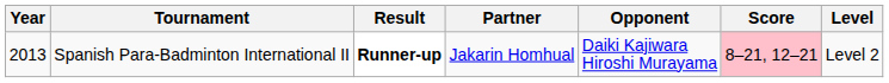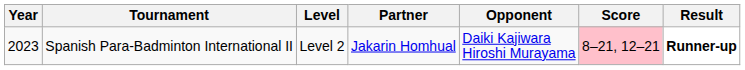columns swapped: Level <-> Result
Spanish Para-Badminton International II | Year: 2013 -> 2023
